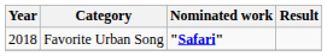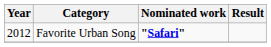Favorite Urban Song | Year: 2018 -> 2012
